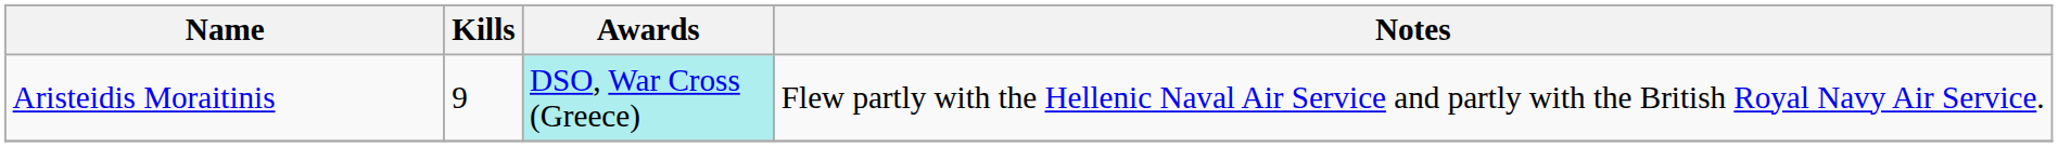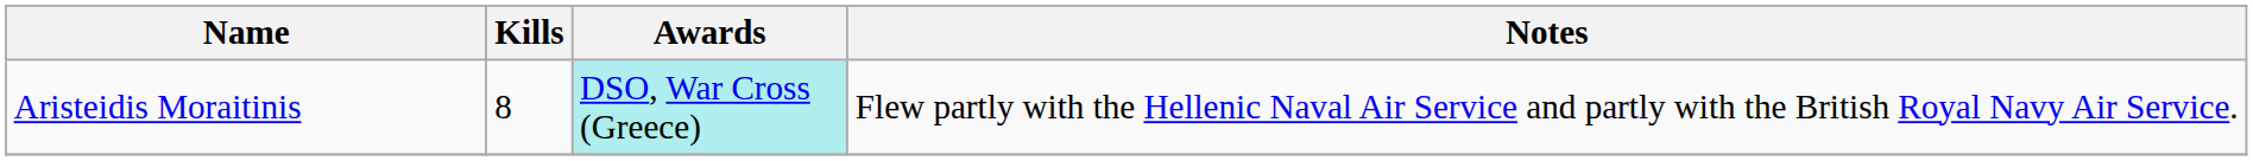Aristeidis Moraitinis | Kills: 9 -> 8
